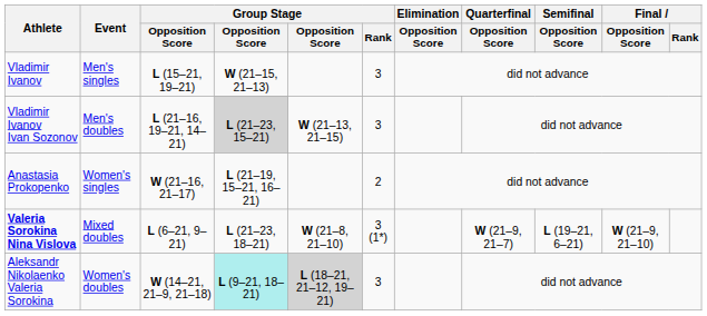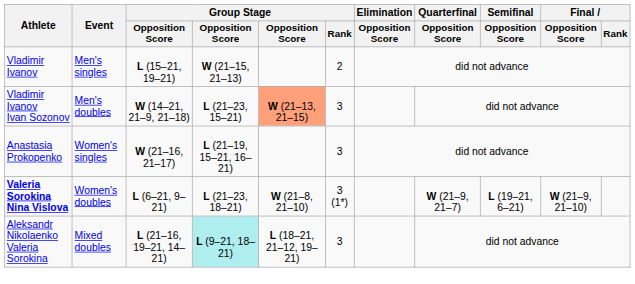Vladimir Ivanov | Group Stage / Rank: 3 -> 2
Vladimir Ivanov Ivan Sozonov | column 3: L (21–16, 19–21, 14–21) -> W (14–21, 21–9, 21–18)
Vladimir Ivanov Ivan Sozonov | column 4: lightgrey background -> no background
Vladimir Ivanov Ivan Sozonov | column 5: no background -> lightsalmon background
Anastasia Prokopenko | Group Stage / Rank: 2 -> 3
Valeria Sorokina Nina Vislova | Event: Mixed doubles -> Women's doubles
Aleksandr Nikolaenko Valeria Sorokina | Event: Women's doubles -> Mixed doubles
Aleksandr Nikolaenko Valeria Sorokina | column 3: W (14–21, 21–9, 21–18) -> L (21–16, 19–21, 14–21)
Aleksandr Nikolaenko Valeria Sorokina | column 5: lightgrey background -> no background
